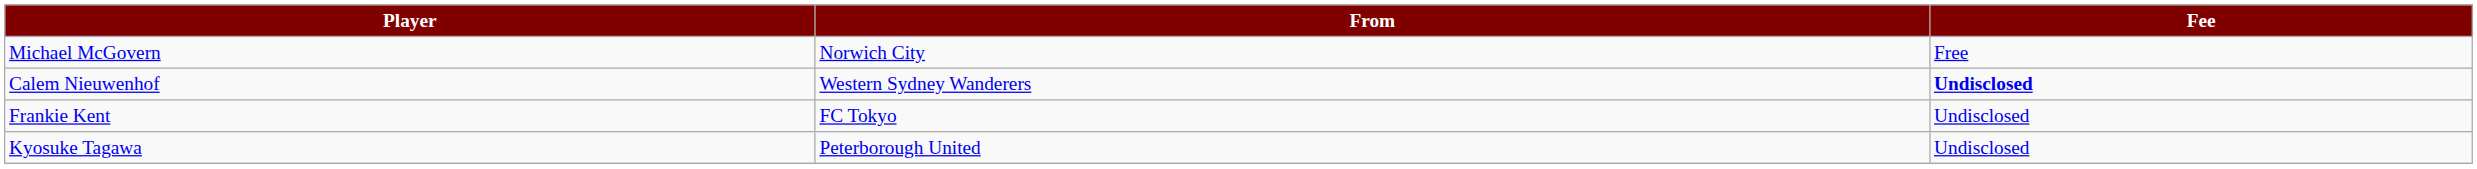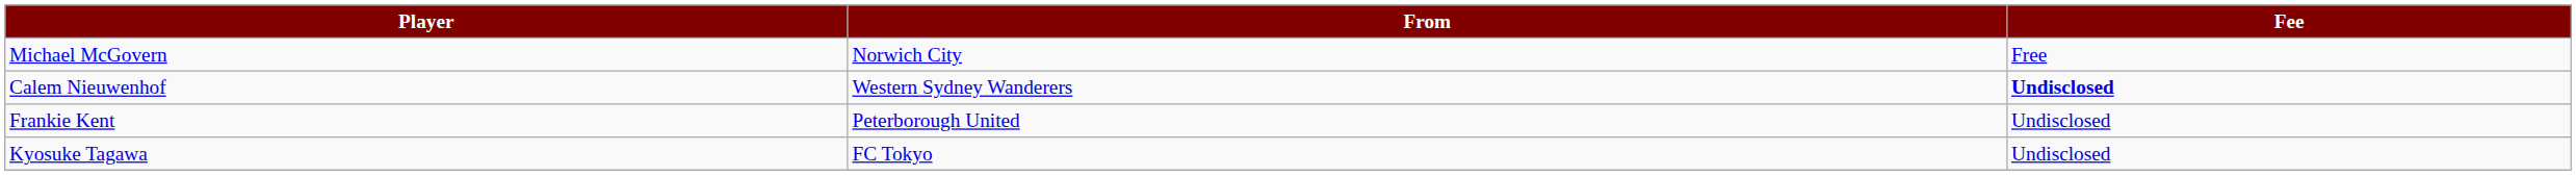Frankie Kent | From: FC Tokyo -> Peterborough United
Kyosuke Tagawa | From: Peterborough United -> FC Tokyo
